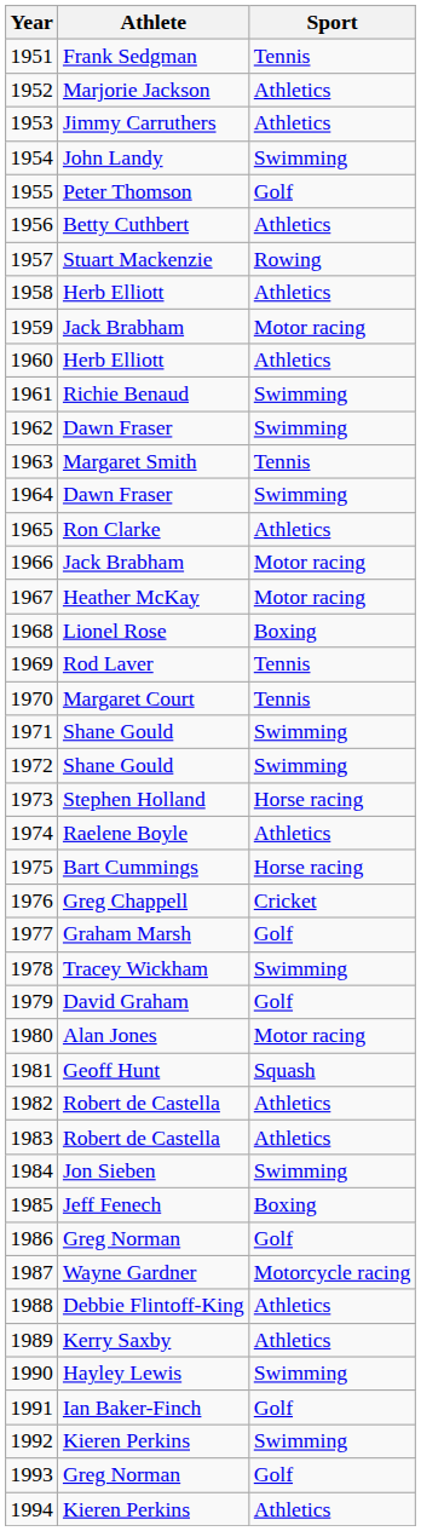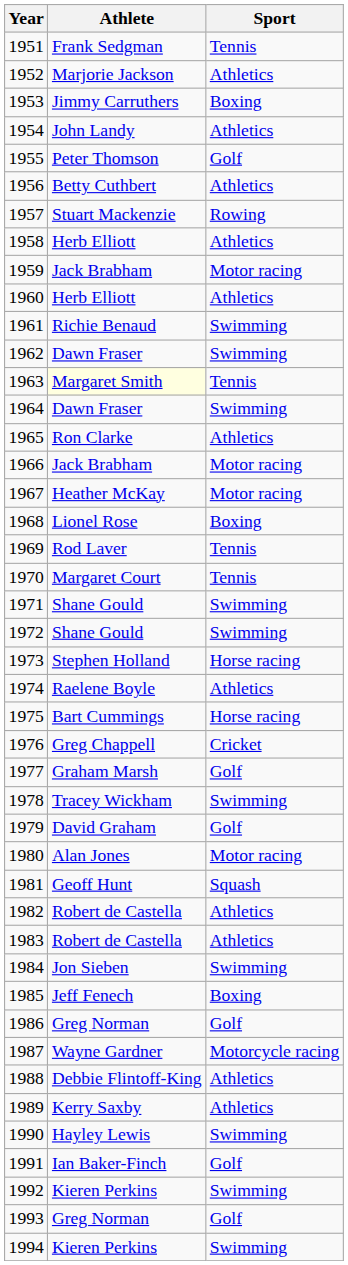1953 | Sport: Athletics -> Boxing
1954 | Sport: Swimming -> Athletics
1963 | Athlete: no background -> lightyellow background
1994 | Sport: Athletics -> Swimming
